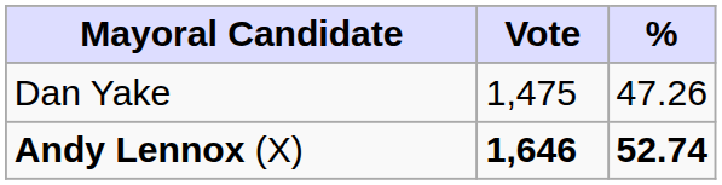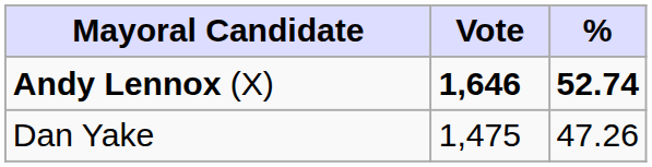rows swapped: Andy Lennox (X) <-> Dan Yake
